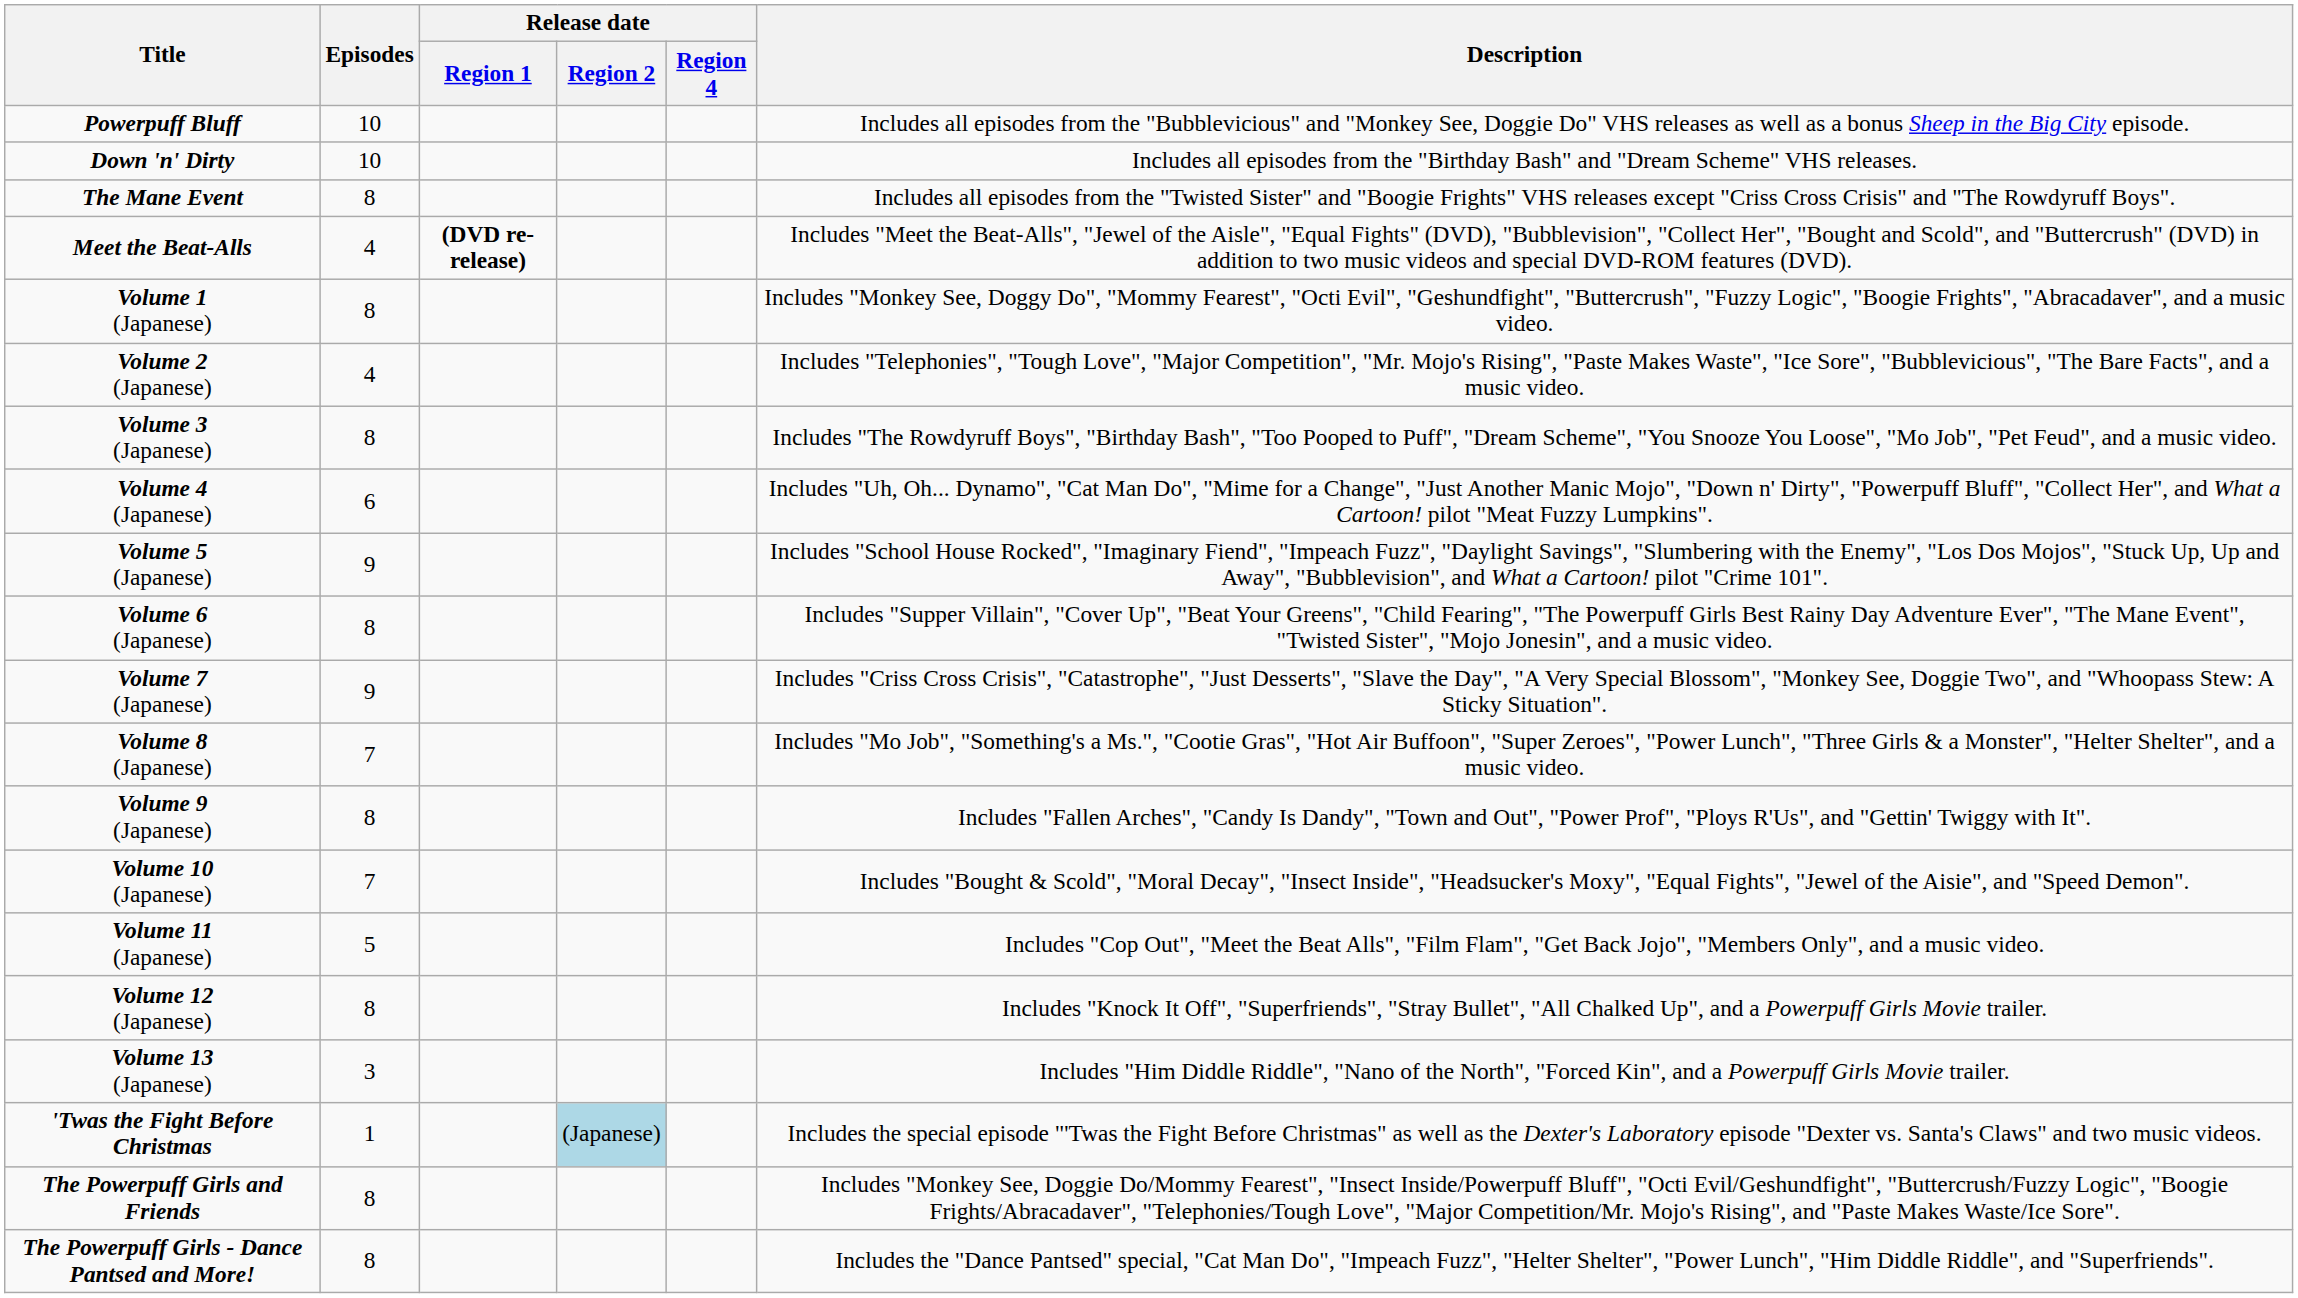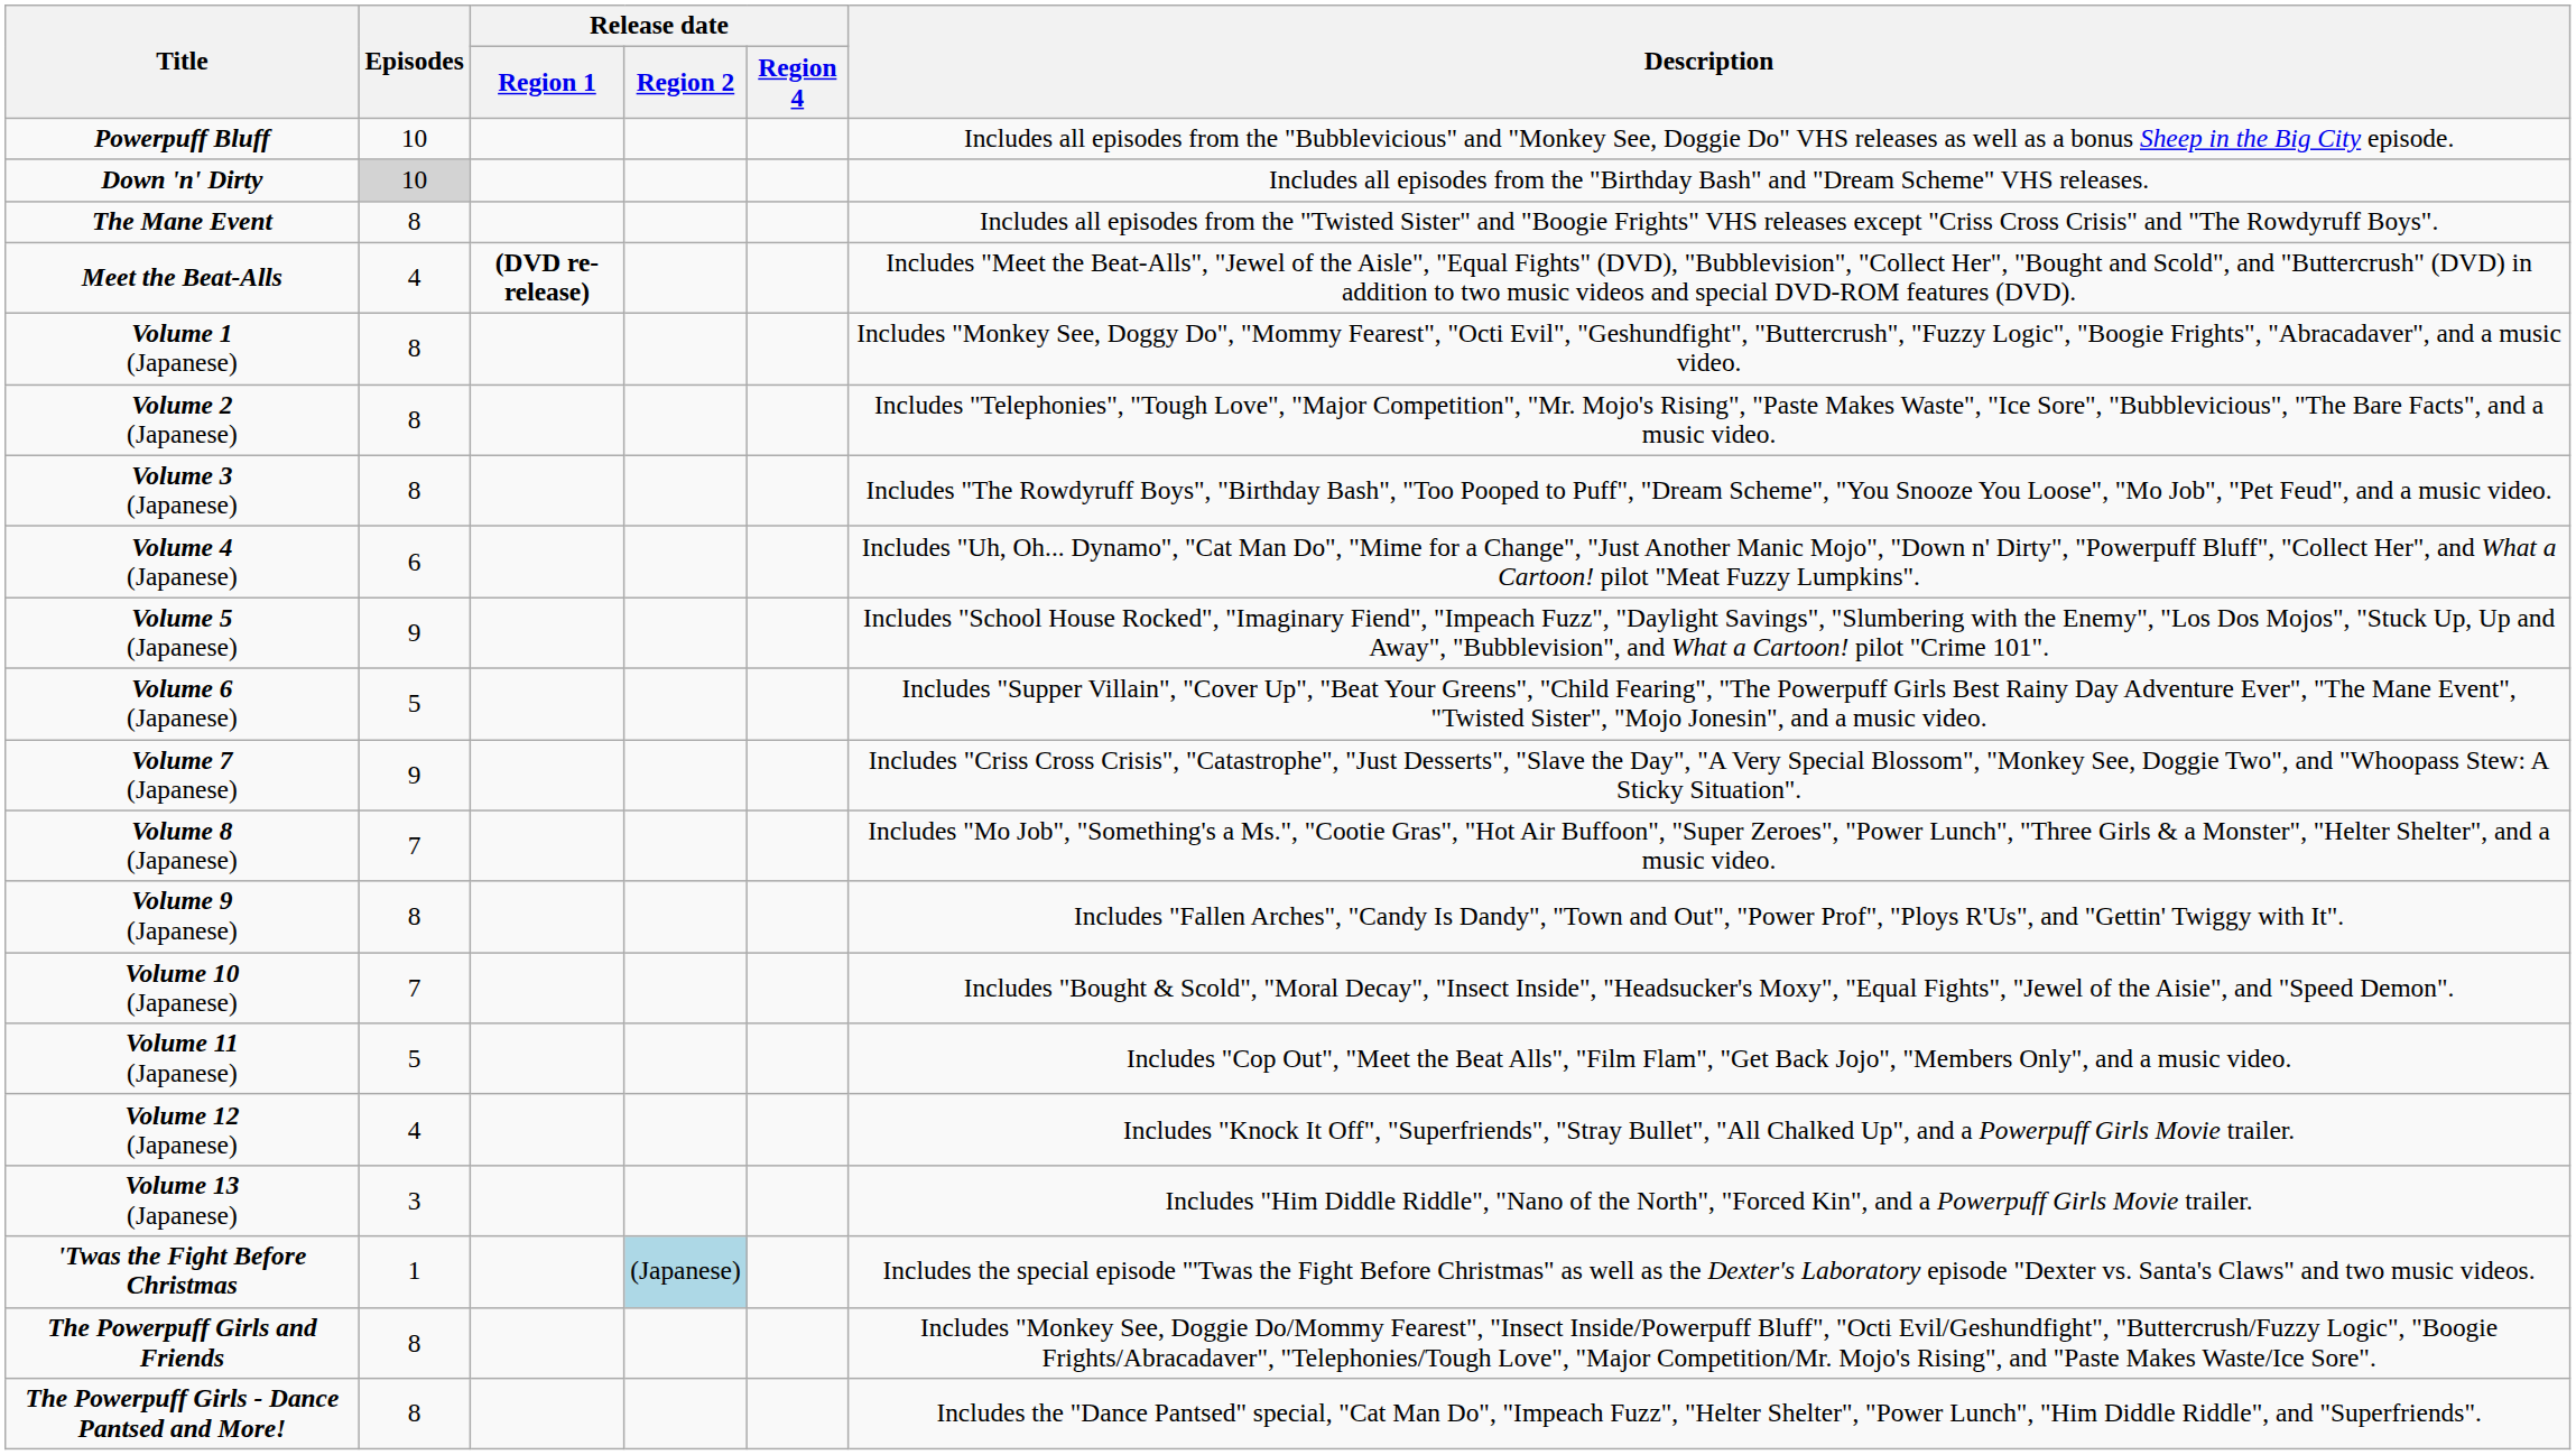Down 'n' Dirty | Episodes: no background -> lightgrey background
Volume 2 (Japanese) | Episodes: 4 -> 8
Volume 6 (Japanese) | Episodes: 8 -> 5
Volume 12 (Japanese) | Episodes: 8 -> 4
